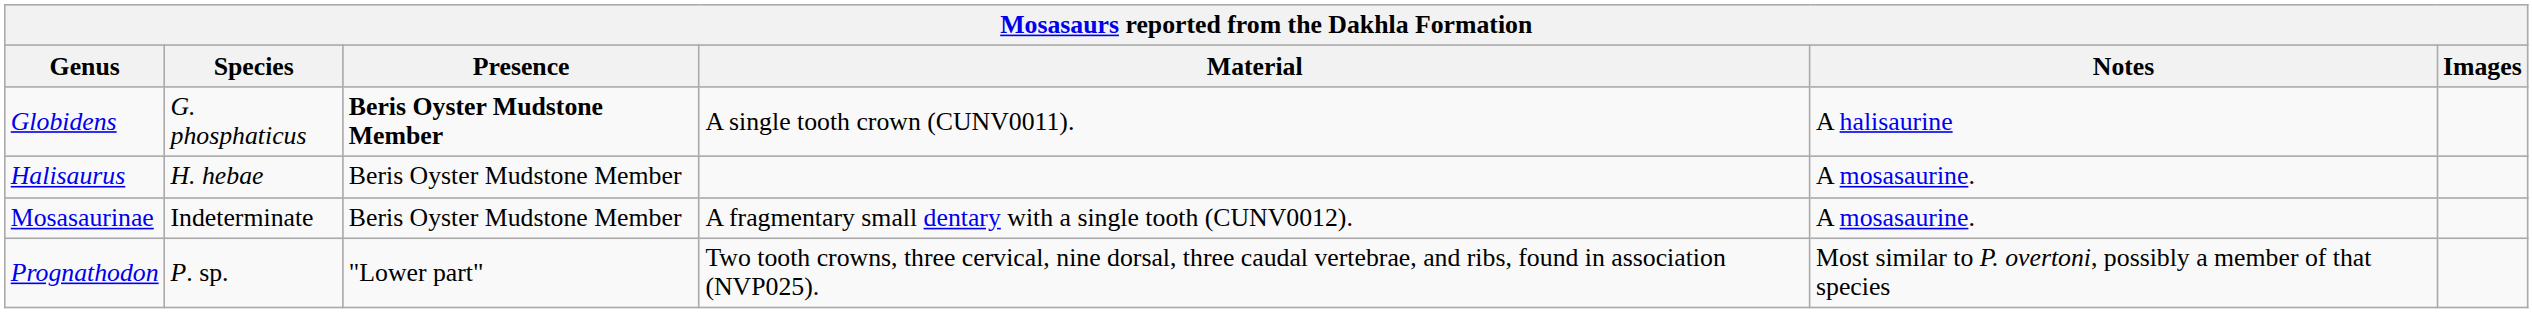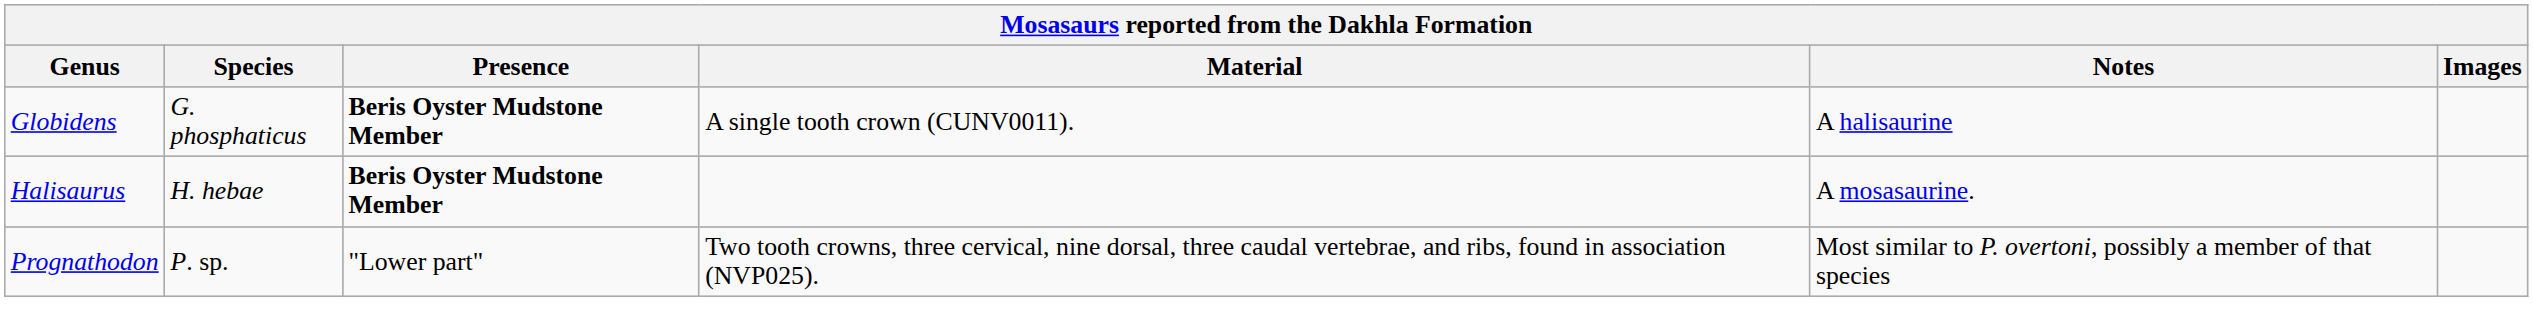Halisaurus | Presence: normal -> bold
- row: Mosasaurinae | Indeterminate | Beris Oyster Mudstone Member | A fragmentary small dentary with a single tooth (CUNV0012). | A mosasaurine.
